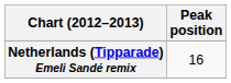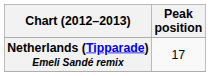Netherlands (Tipparade) Emeli Sandé remix | Peak position: 16 -> 17
